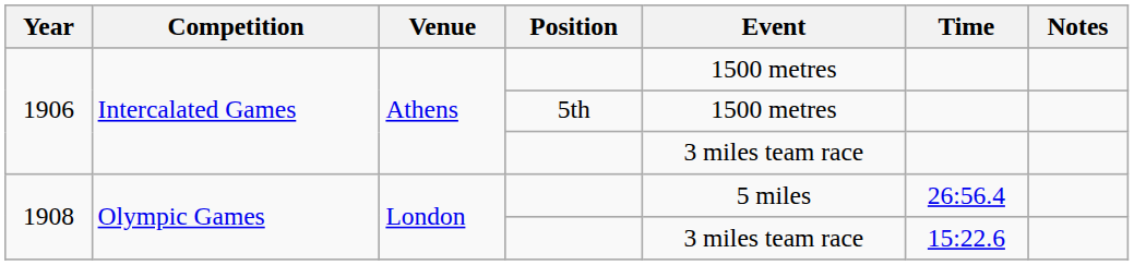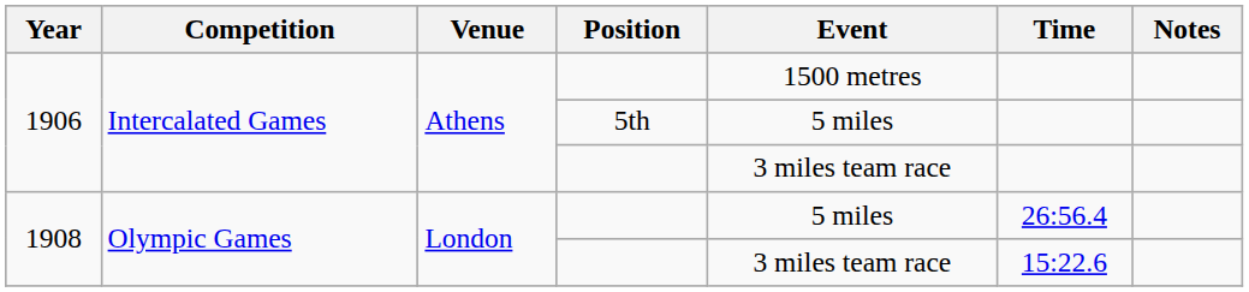1906 / 5th | Event: 1500 metres -> 5 miles
